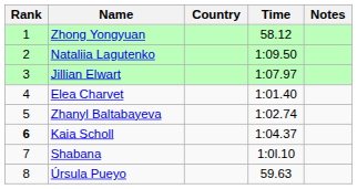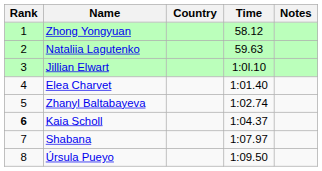Nataliia Lagutenko | Time: 1:09.50 -> 59.63
Jillian Elwart | Time: 1:07.97 -> 1:0l.10
Shabana | Time: 1:0l.10 -> 1:07.97
Úrsula Pueyo | Time: 59.63 -> 1:09.50
